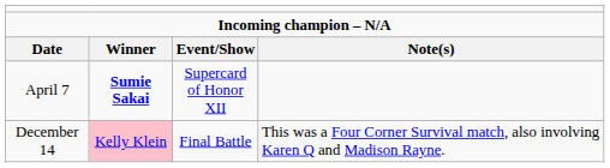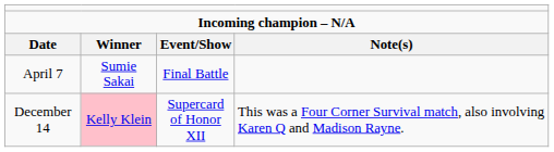April 7 | column 2: bold -> normal
April 7 | column 3: Supercard of Honor XII -> Final Battle
December 14 | column 3: Final Battle -> Supercard of Honor XII
